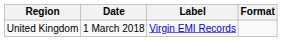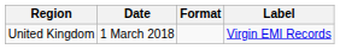columns swapped: Format <-> Label
